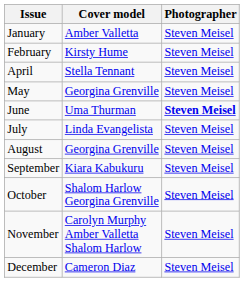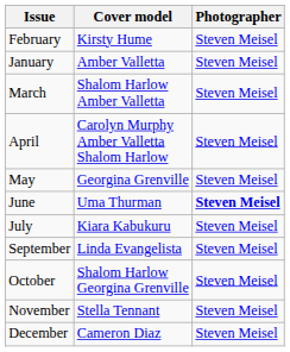rows swapped: January <-> February
+ row: March | Shalom Harlow Amber Valletta | Steven Meisel
April | Cover model: Stella Tennant -> Carolyn Murphy Amber Valletta Shalom Harlow
July | Cover model: Linda Evangelista -> Kiara Kabukuru
- row: August | Georgina Grenville | Steven Meisel
September | Cover model: Kiara Kabukuru -> Linda Evangelista
November | Cover model: Carolyn Murphy Amber Valletta Shalom Harlow -> Stella Tennant
